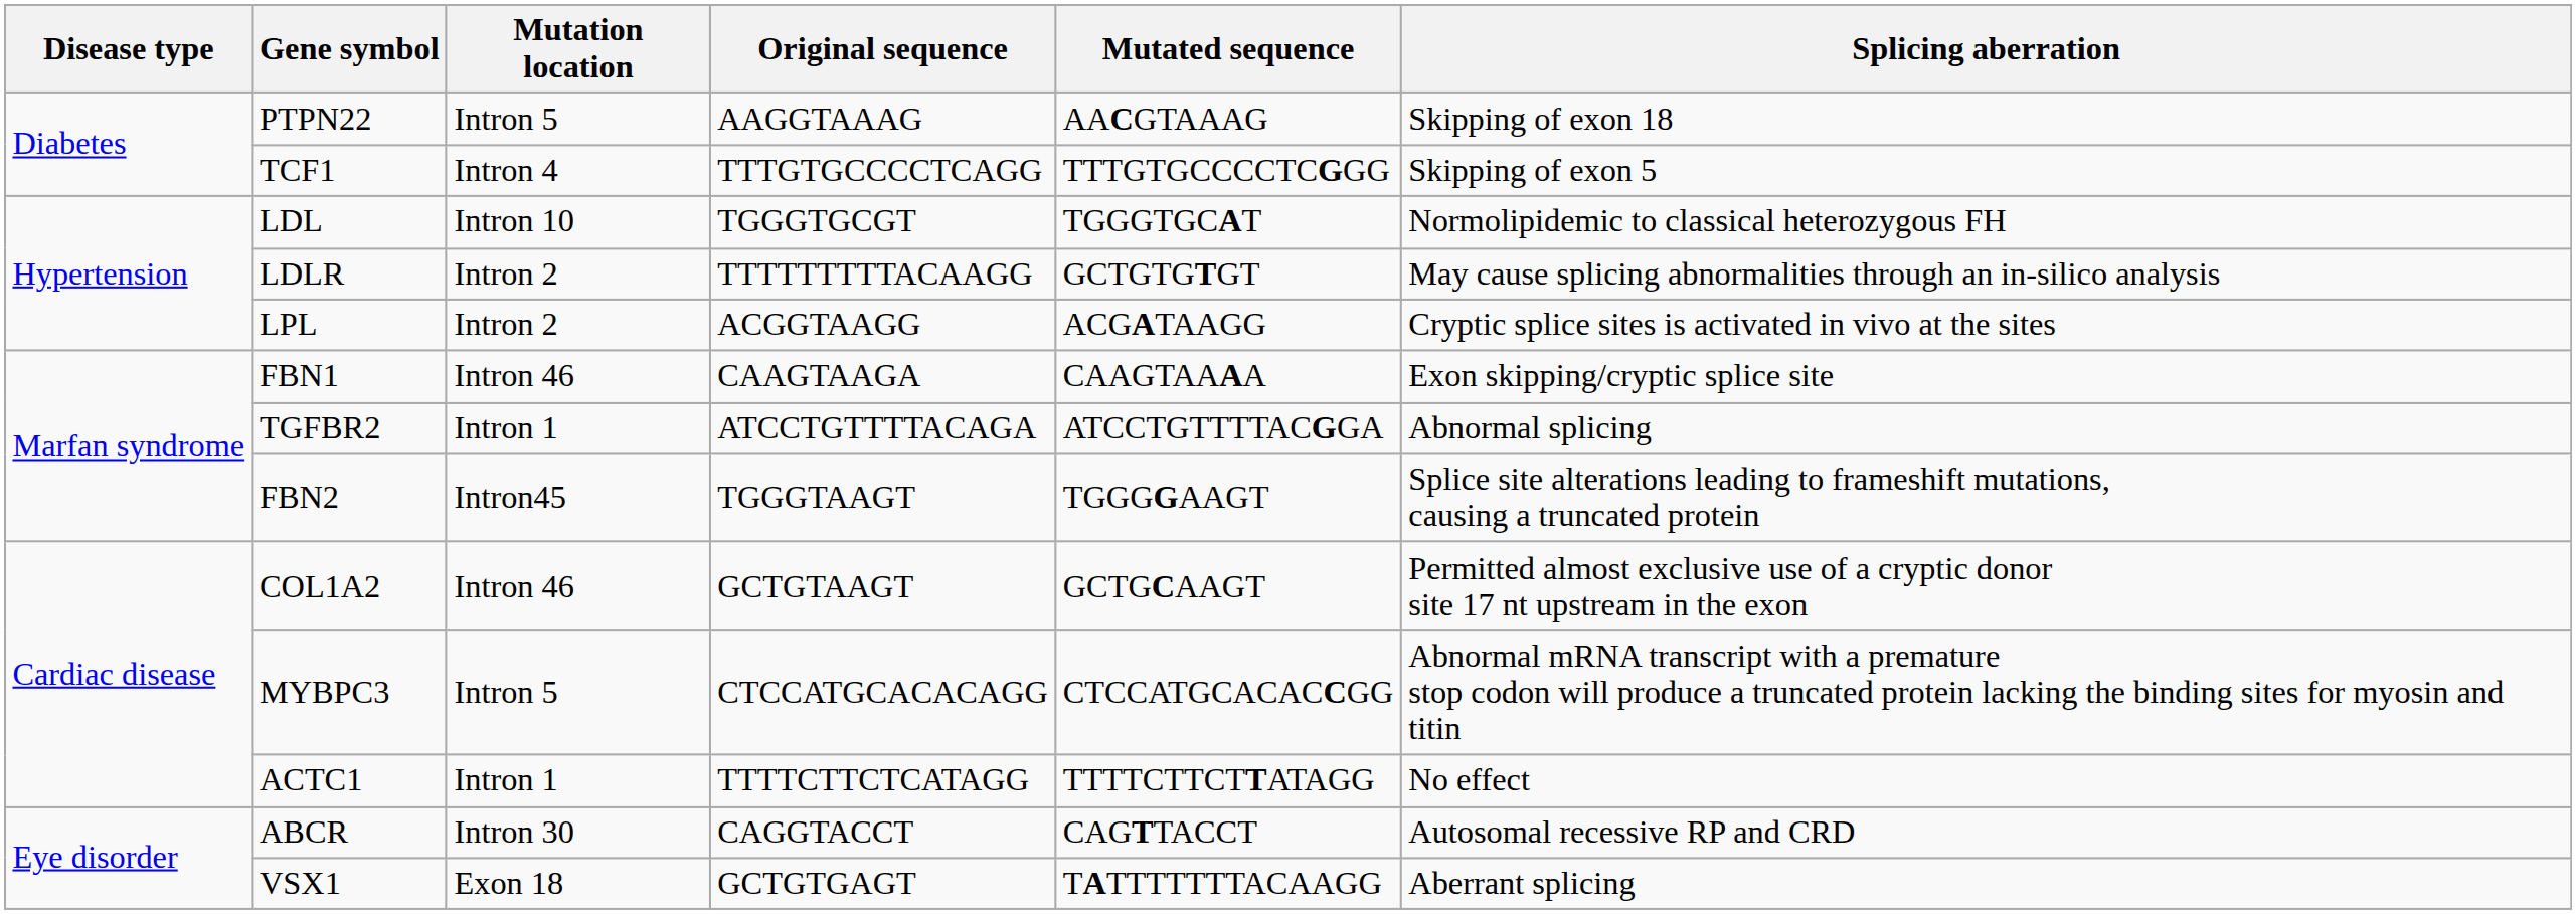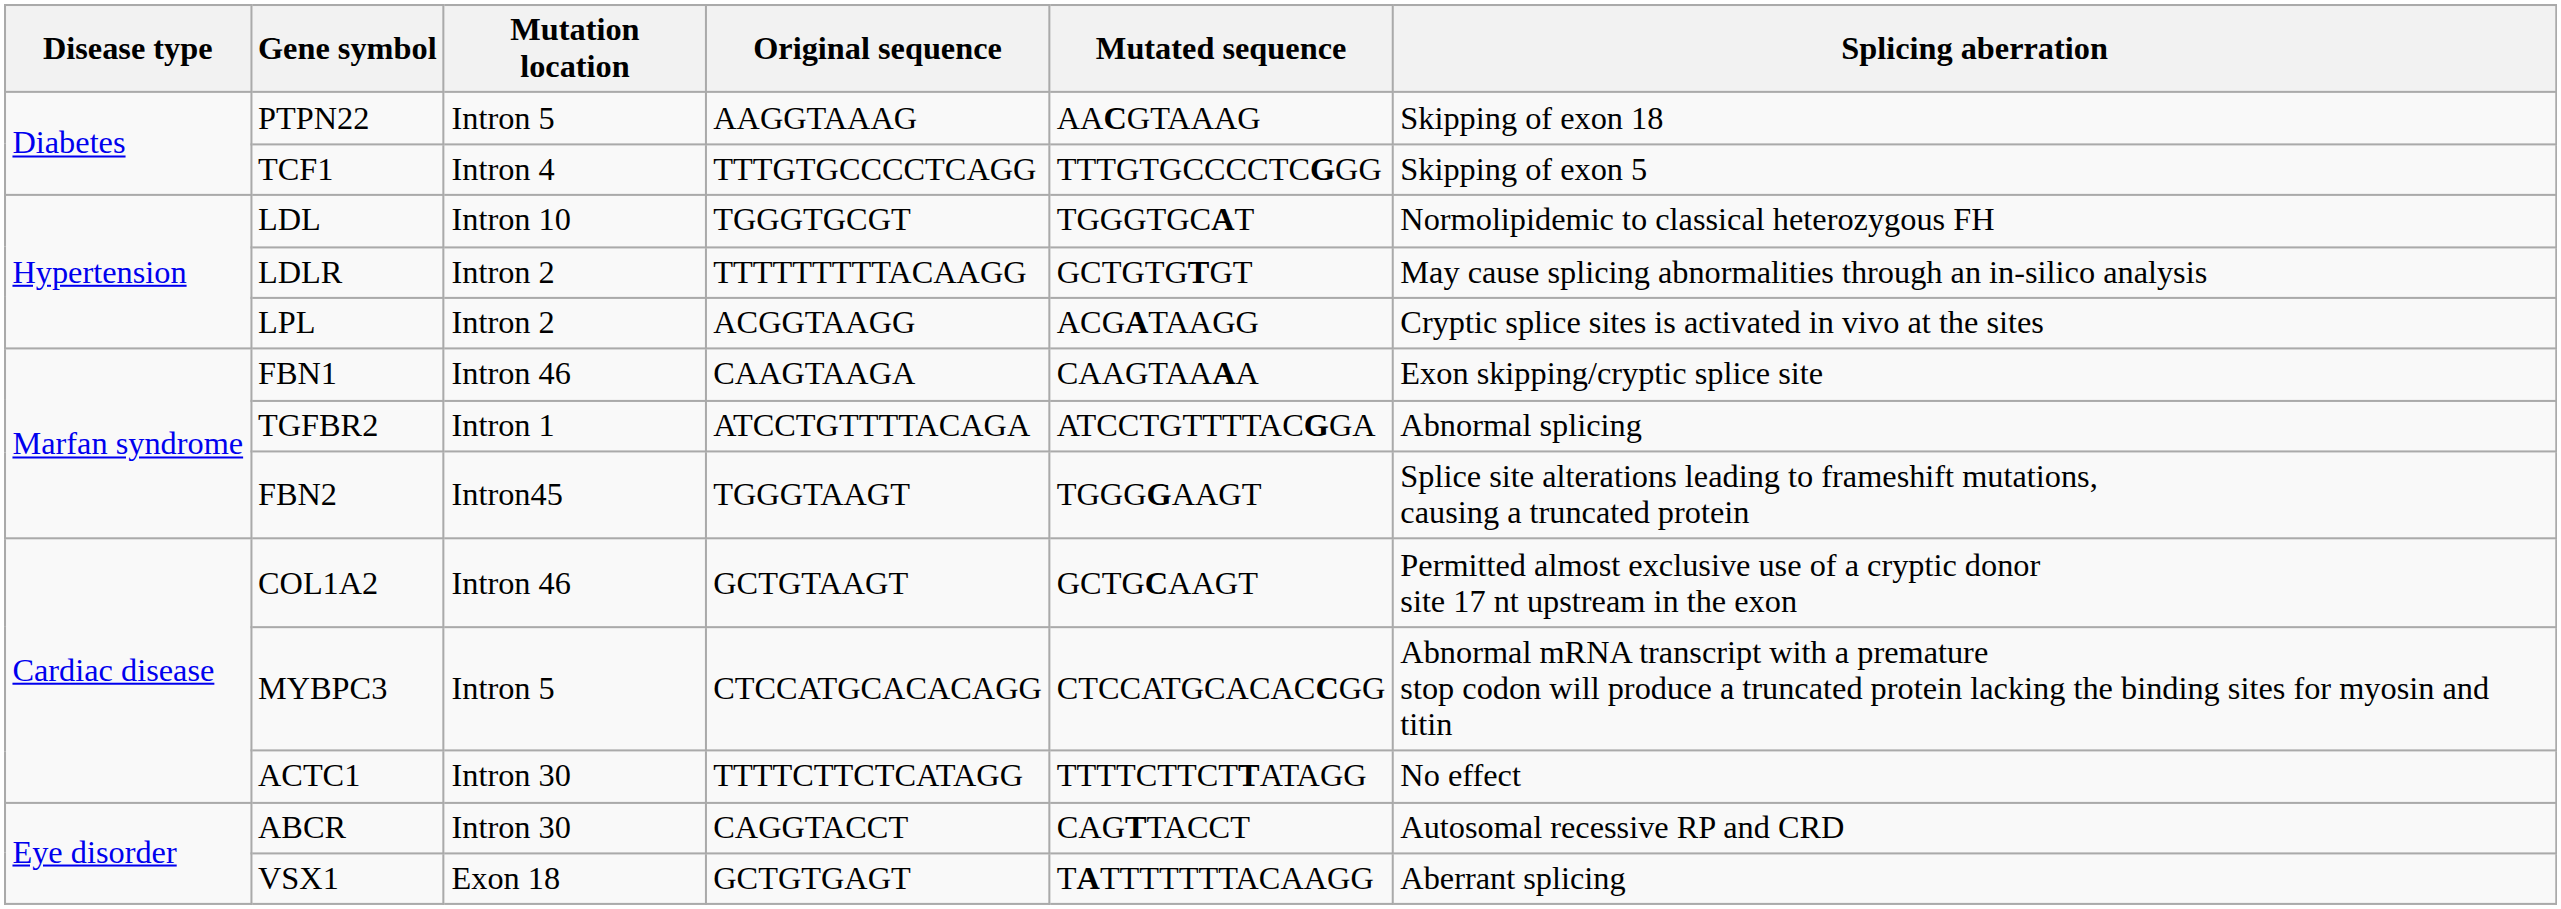ACTC1 | Mutation location: Intron 1 -> Intron 30
